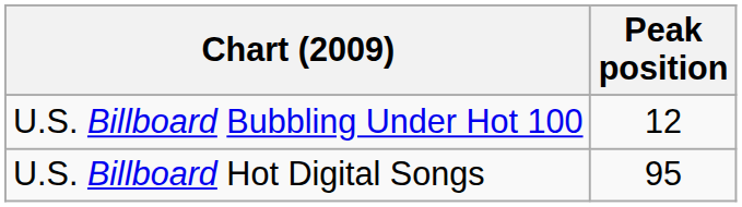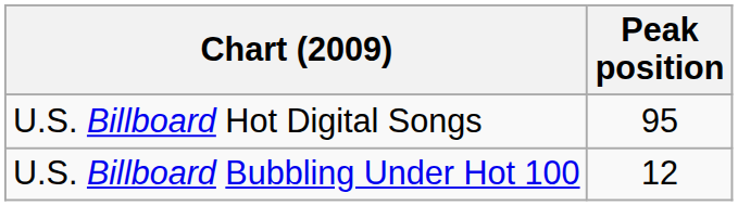rows swapped: U.S. Billboard Hot Digital Songs <-> U.S. Billboard Bubbling Under Hot 100
